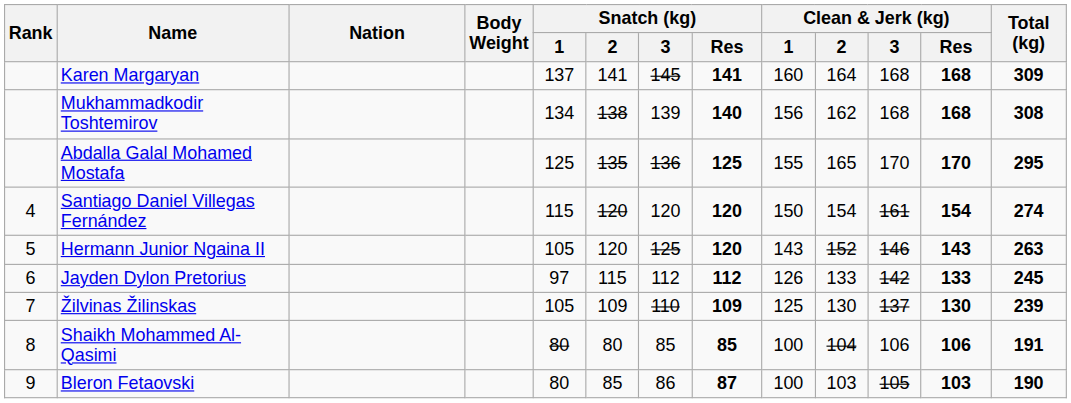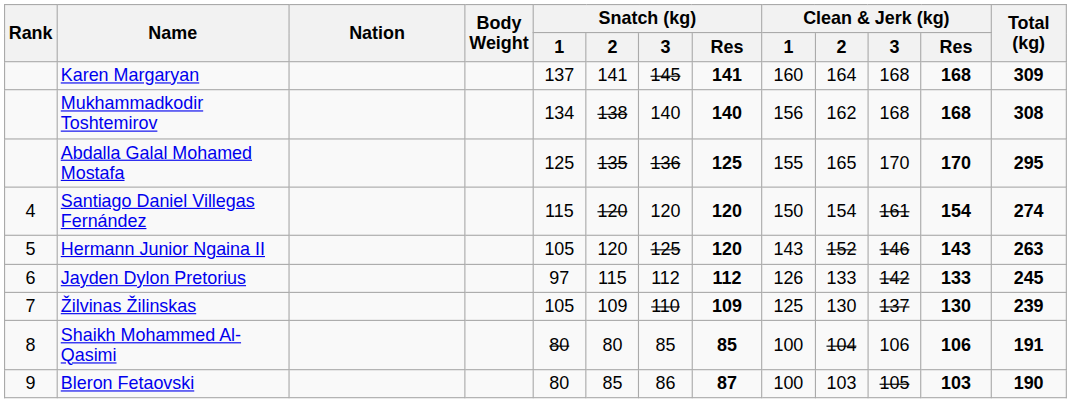Mukhammadkodir Toshtemirov | Snatch (kg) / 3: 139 -> 140
